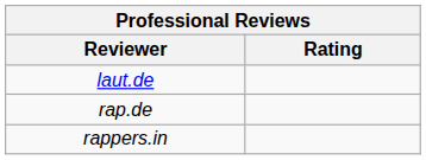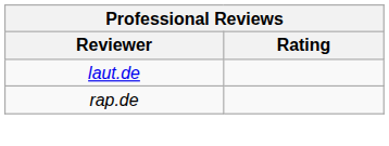- row: rappers.in
